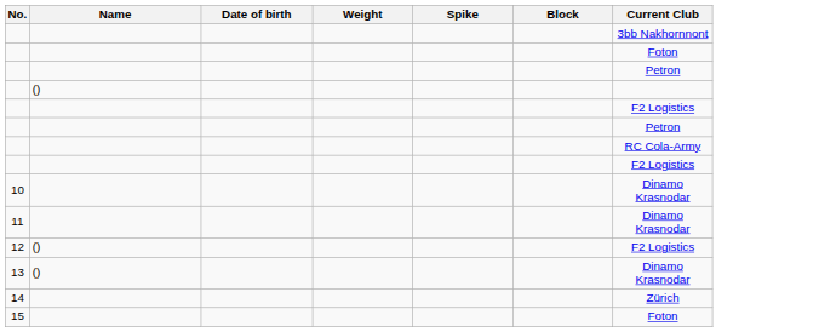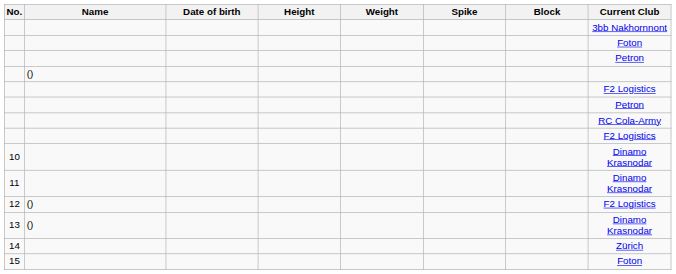+ column: Height
